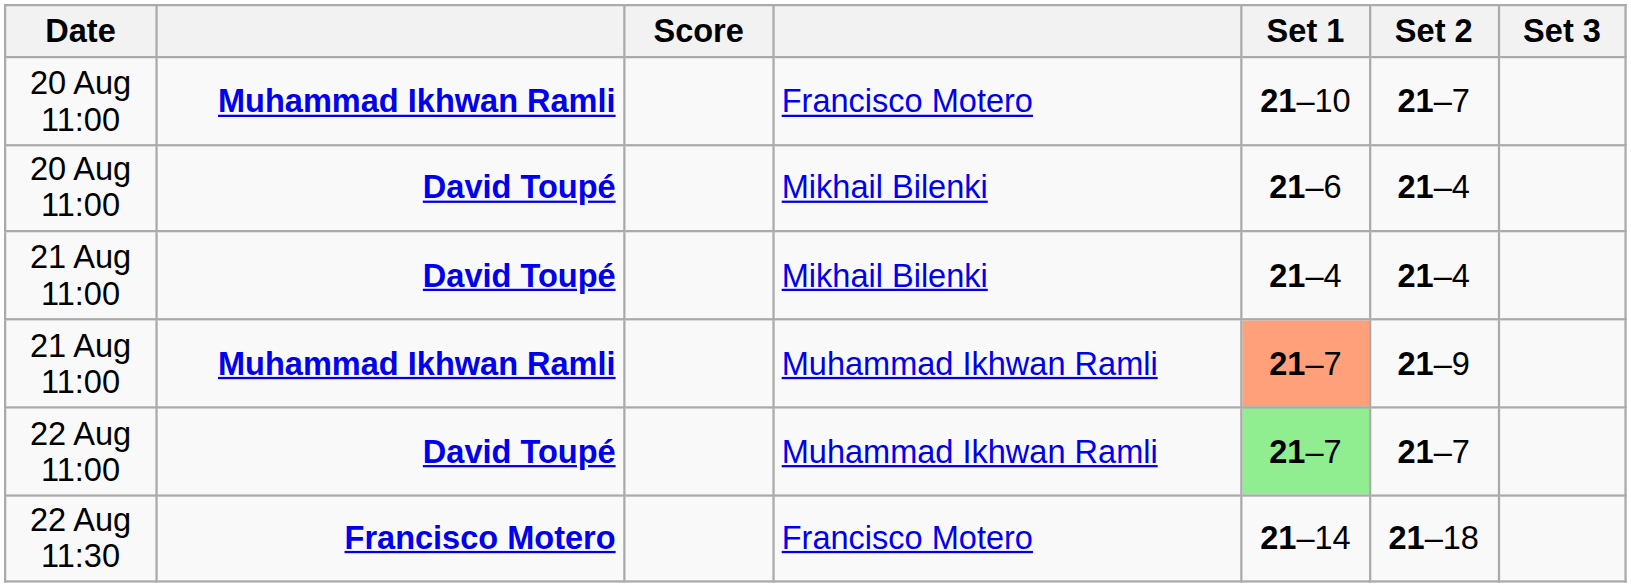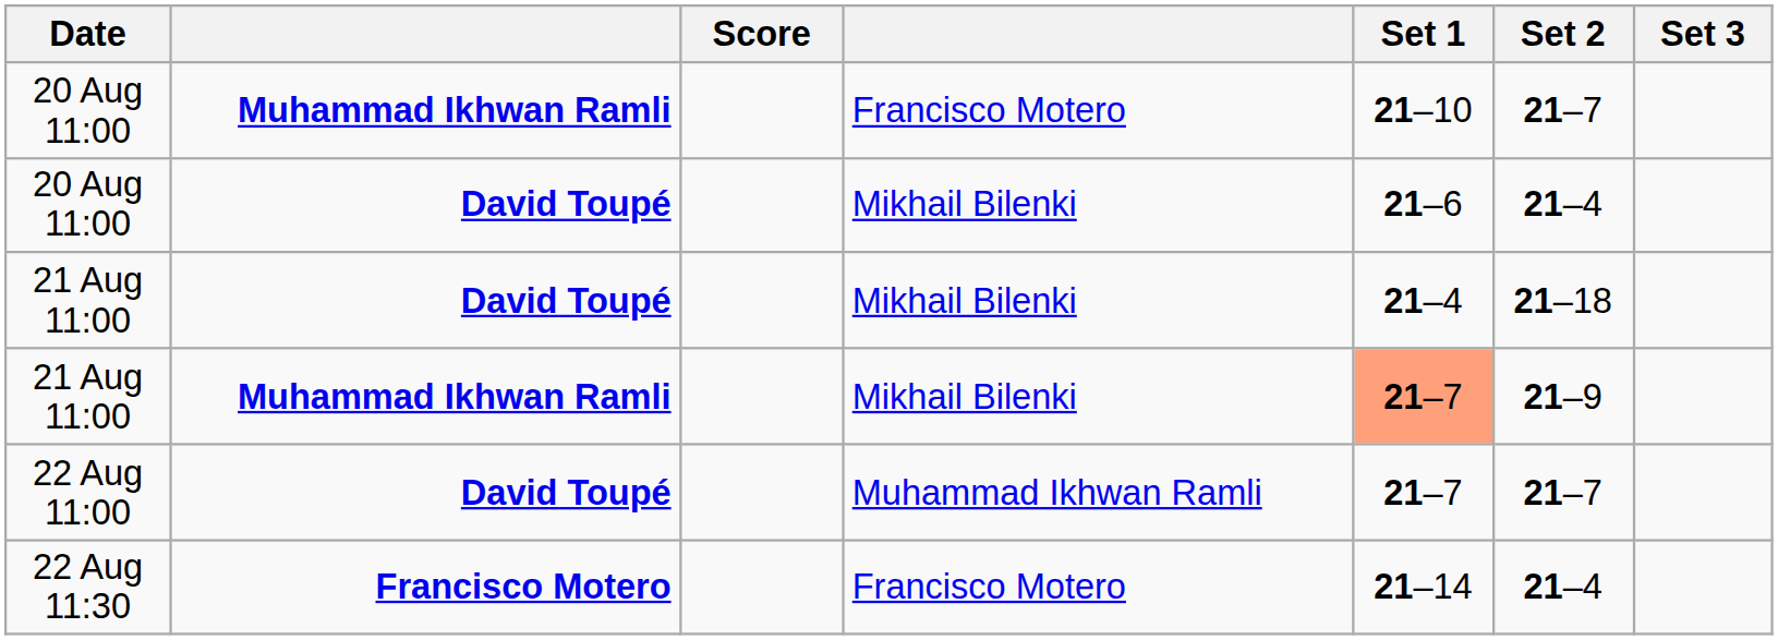21 Aug 11:00 / David Toupé | Set 2: 21–4 -> 21–18
21 Aug 11:00 / Muhammad Ikhwan Ramli | column 4: Muhammad Ikhwan Ramli -> Mikhail Bilenki
22 Aug 11:00 | Set 1: lightgreen background -> no background
22 Aug 11:30 | Set 2: 21–18 -> 21–4
